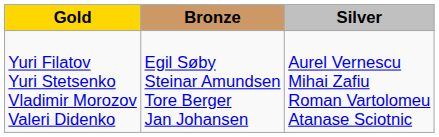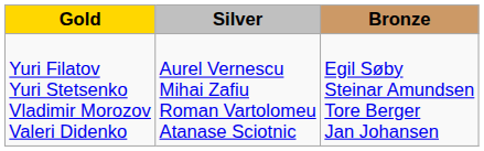columns swapped: Silver <-> Bronze
